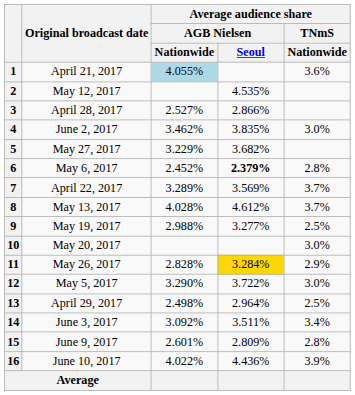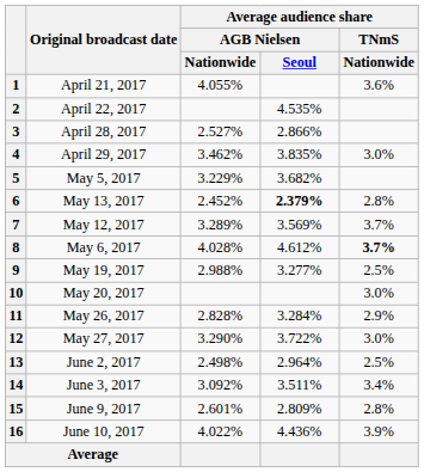1 | Average audience share / AGB Nielsen / Nationwide: lightblue background -> no background
2 | Original broadcast date: May 12, 2017 -> April 22, 2017
4 | Original broadcast date: June 2, 2017 -> April 29, 2017
5 | Original broadcast date: May 27, 2017 -> May 5, 2017
6 | Original broadcast date: May 6, 2017 -> May 13, 2017
7 | Original broadcast date: April 22, 2017 -> May 12, 2017
8 | Original broadcast date: May 13, 2017 -> May 6, 2017
8 | Average audience share / TNmS / Nationwide: normal -> bold
11 | Average audience share / AGB Nielsen / Seoul: gold background -> no background
12 | Original broadcast date: May 5, 2017 -> May 27, 2017
13 | Original broadcast date: April 29, 2017 -> June 2, 2017
